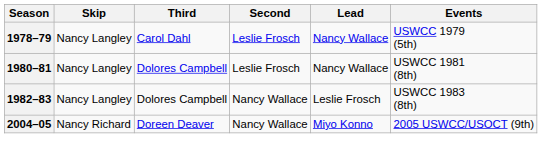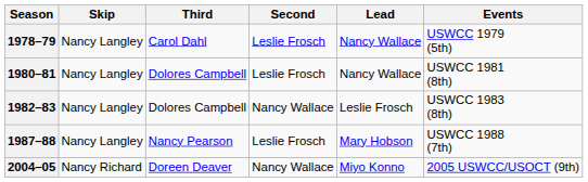+ row: 1987–88 | Nancy Langley | Nancy Pearson | Leslie Frosch | Mary Hobson | USWCC 1988 (7th)
